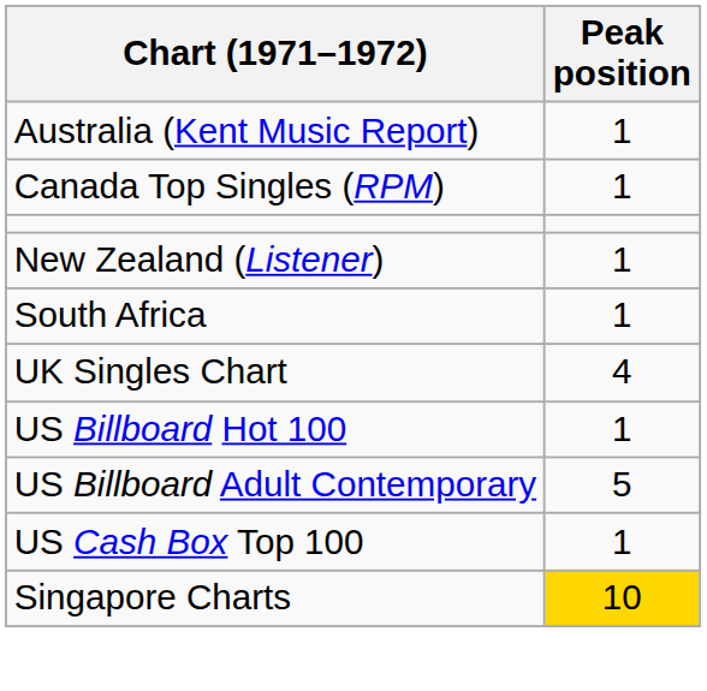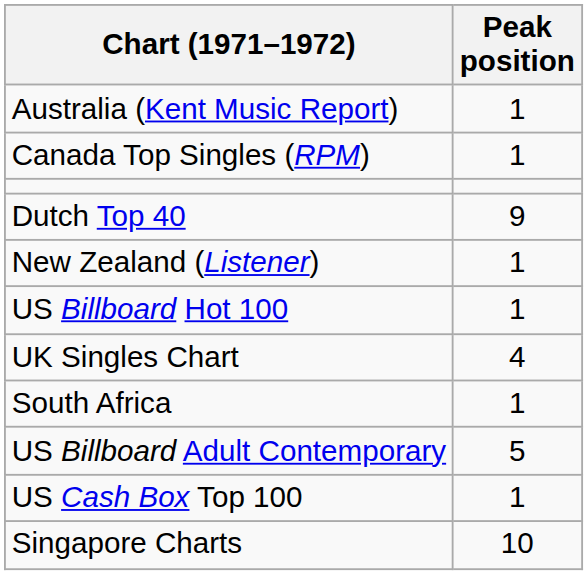+ row: Dutch Top 40 | 9
rows swapped: South Africa <-> US Billboard Hot 100
Singapore Charts | Peak position: gold background -> no background
